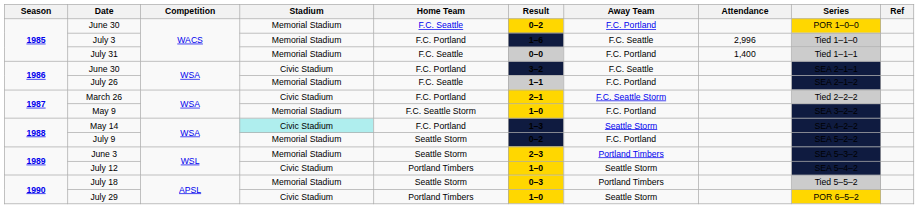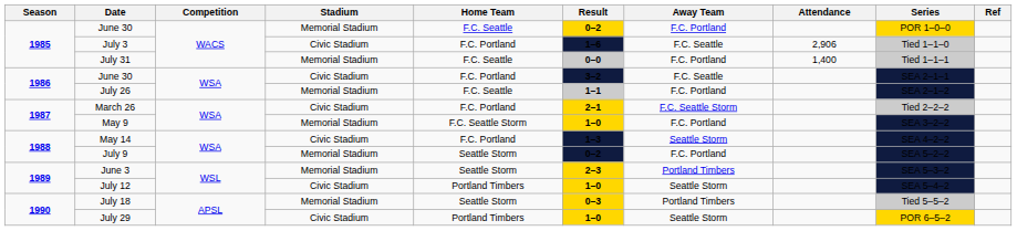July 3 | Stadium: Memorial Stadium -> Civic Stadium
July 3 | Attendance: 2,996 -> 2,906
May 14 | Stadium: paleturquoise background -> no background
